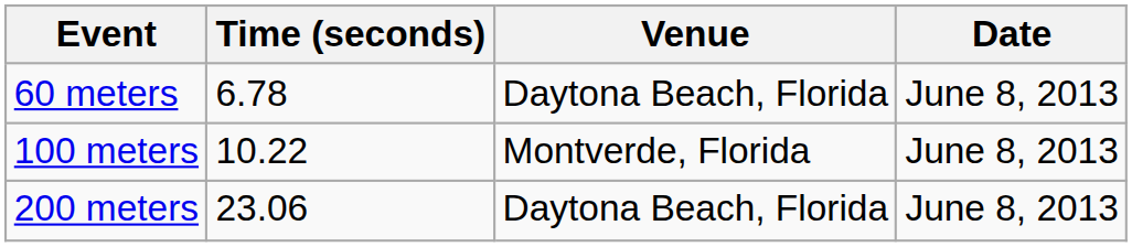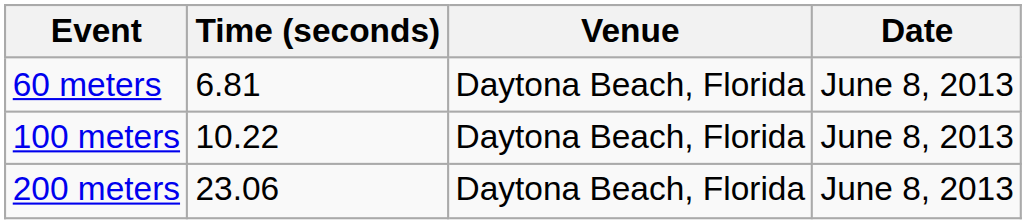60 meters | Time (seconds): 6.78 -> 6.81
100 meters | Venue: Montverde, Florida -> Daytona Beach, Florida
